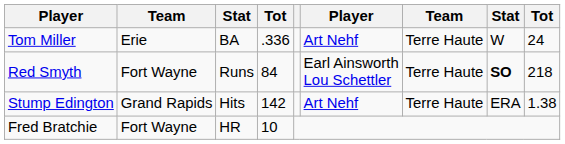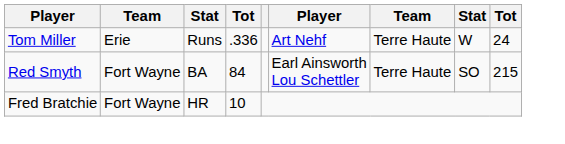Tom Miller | column 3: BA -> Runs
Red Smyth | column 3: Runs -> BA
Red Smyth | column 8: bold -> normal
Red Smyth | column 9: 218 -> 215
- row: Stump Edington | Grand Rapids | Hits | 142 | Art Nehf | Terre Haute | ERA | 1.38
